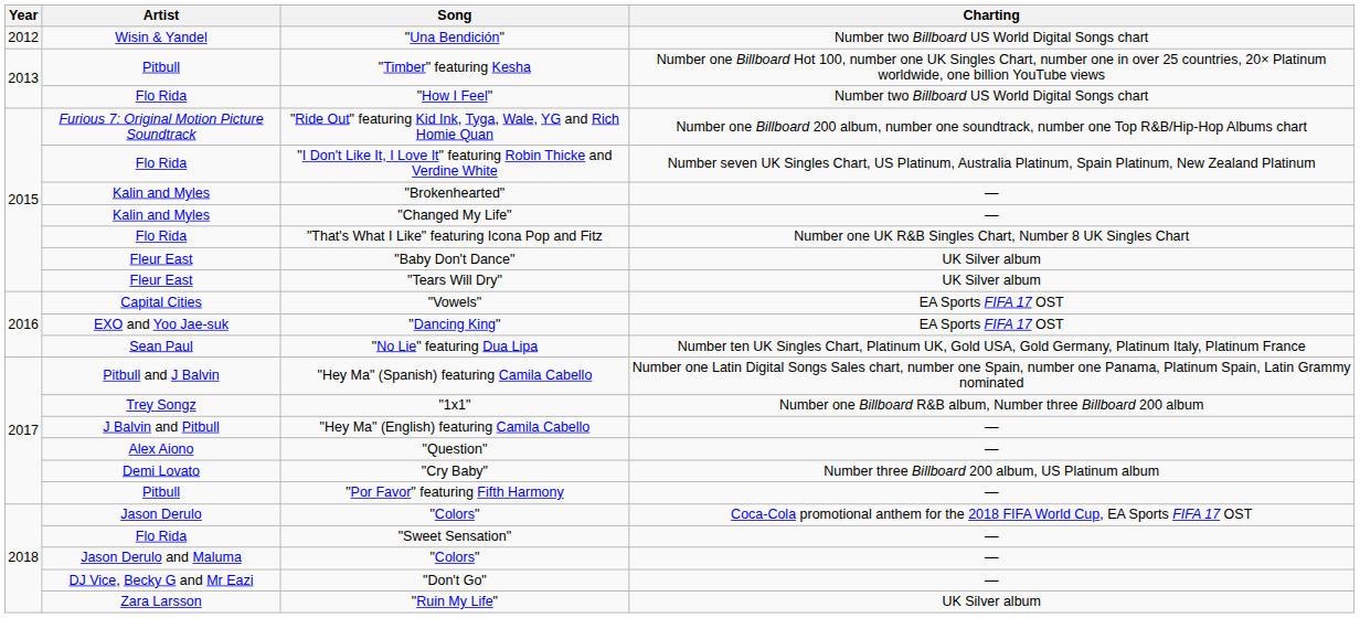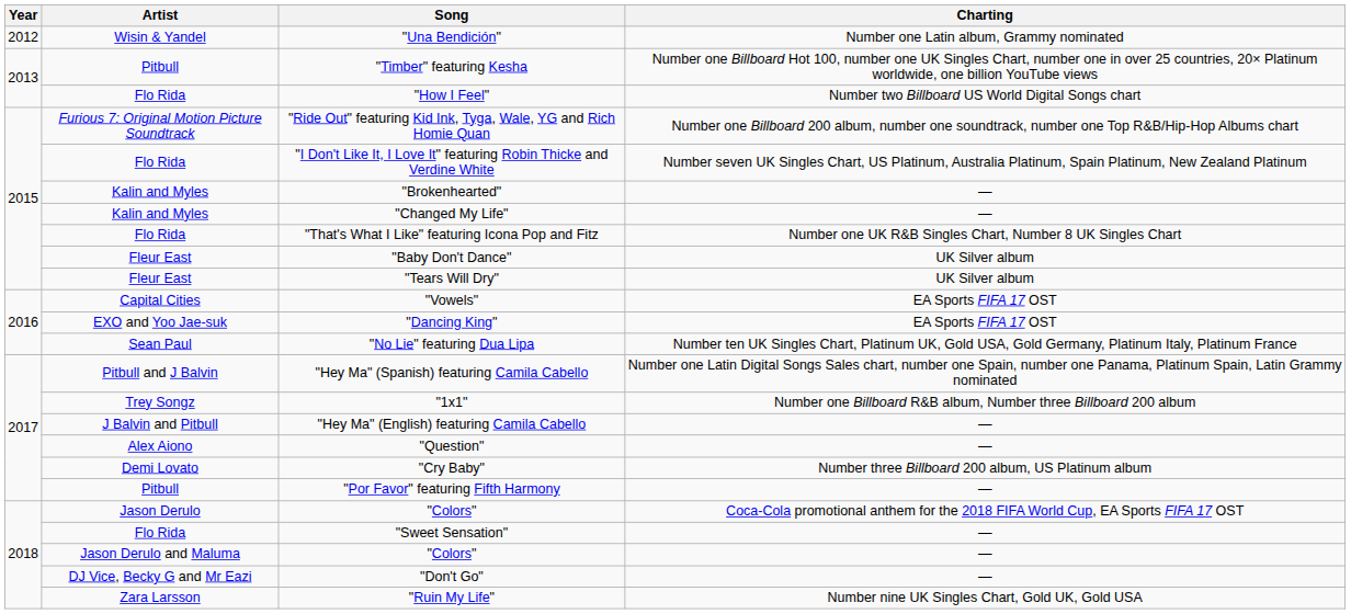"Una Bendición" | Charting: Number two Billboard US World Digital Songs chart -> Number one Latin album, Grammy nominated
"Ruin My Life" | Charting: UK Silver album -> Number nine UK Singles Chart, Gold UK, Gold USA
